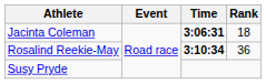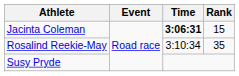Jacinta Coleman | Rank: 18 -> 15
Rosalind Reekie-May | Time: bold -> normal
Rosalind Reekie-May | Rank: 36 -> 35
